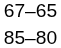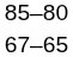rows swapped: 85–80 <-> 67–65
